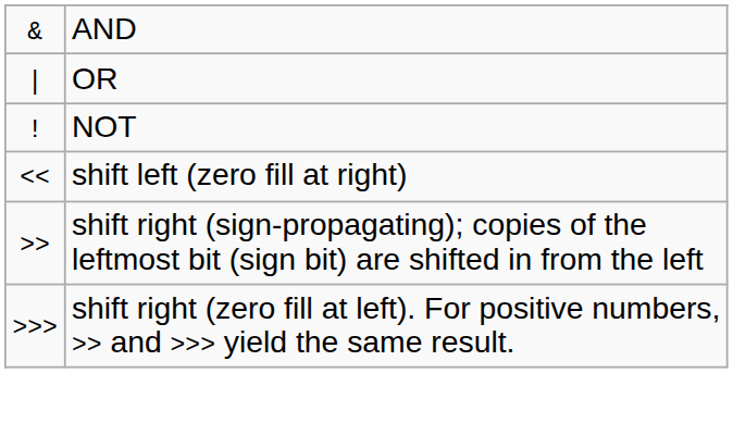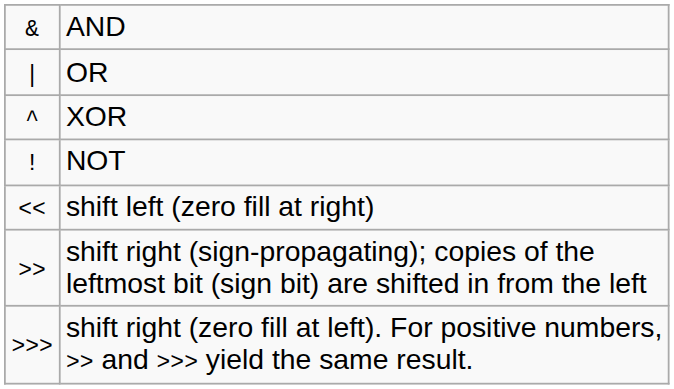+ row: ^ | XOR
